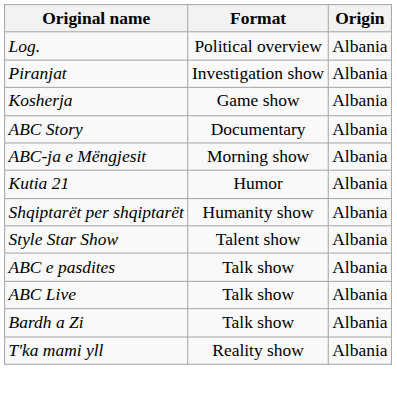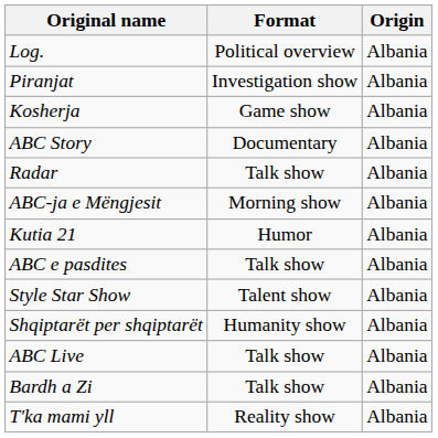+ row: Radar | Talk show | Albania
rows swapped: Shqiptarët per shqiptarët <-> ABC e pasdites
